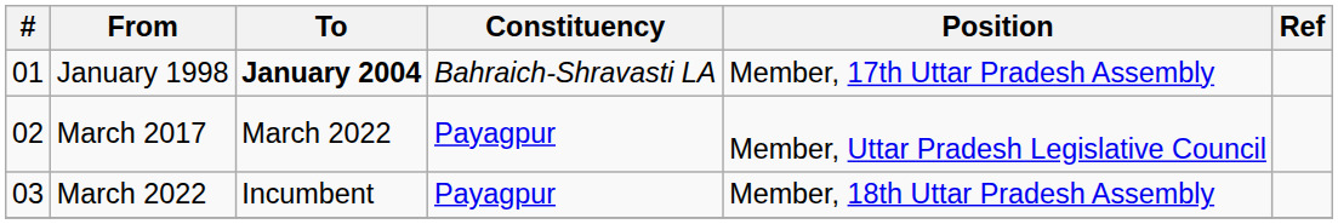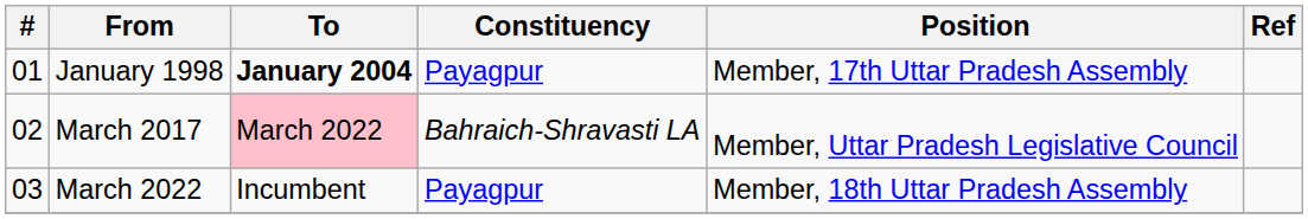January 1998 | Constituency: Bahraich-Shravasti LA -> Payagpur
March 2017 | To: no background -> pink background
March 2017 | Constituency: Payagpur -> Bahraich-Shravasti LA
